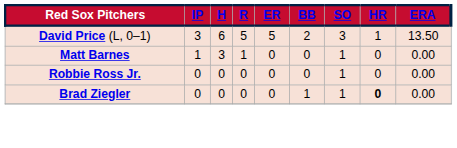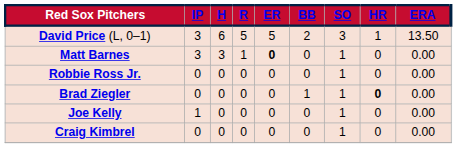Matt Barnes | IP: 1 -> 3
Matt Barnes | ER: normal -> bold
+ row: Joe Kelly | 1 | 0 | 0 | 0 | 0 | 1 | 0 | 0.00
+ row: Craig Kimbrel | 0 | 0 | 0 | 0 | 0 | 1 | 0 | 0.00
